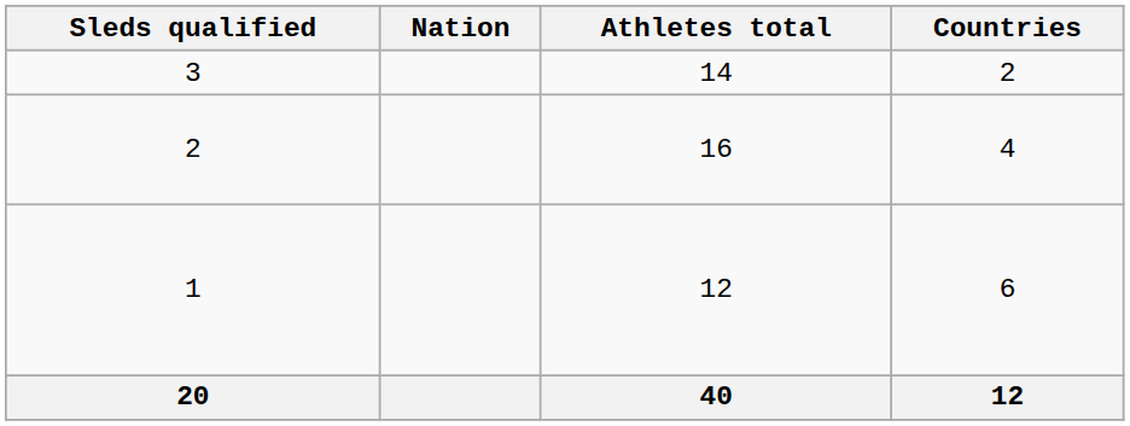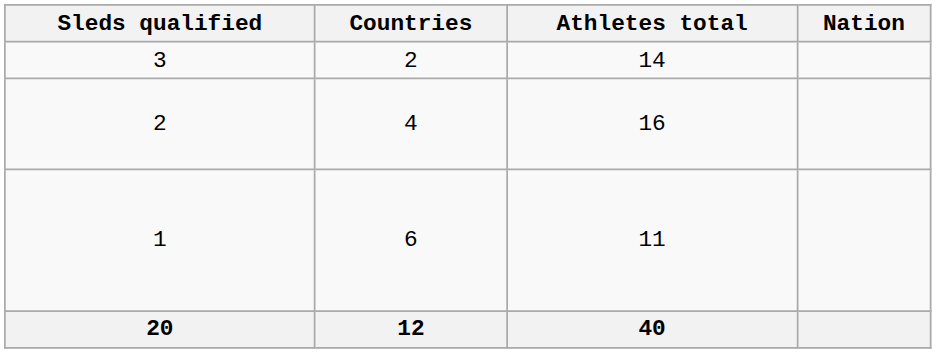columns swapped: Countries <-> Nation
1 | Athletes total: 12 -> 11
